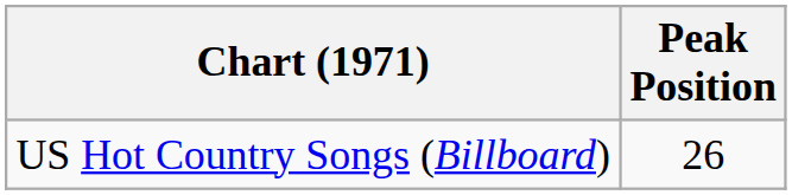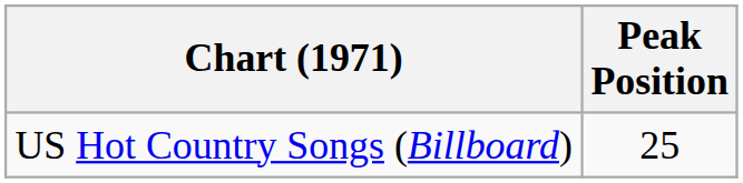US Hot Country Songs (Billboard) | Peak Position: 26 -> 25
